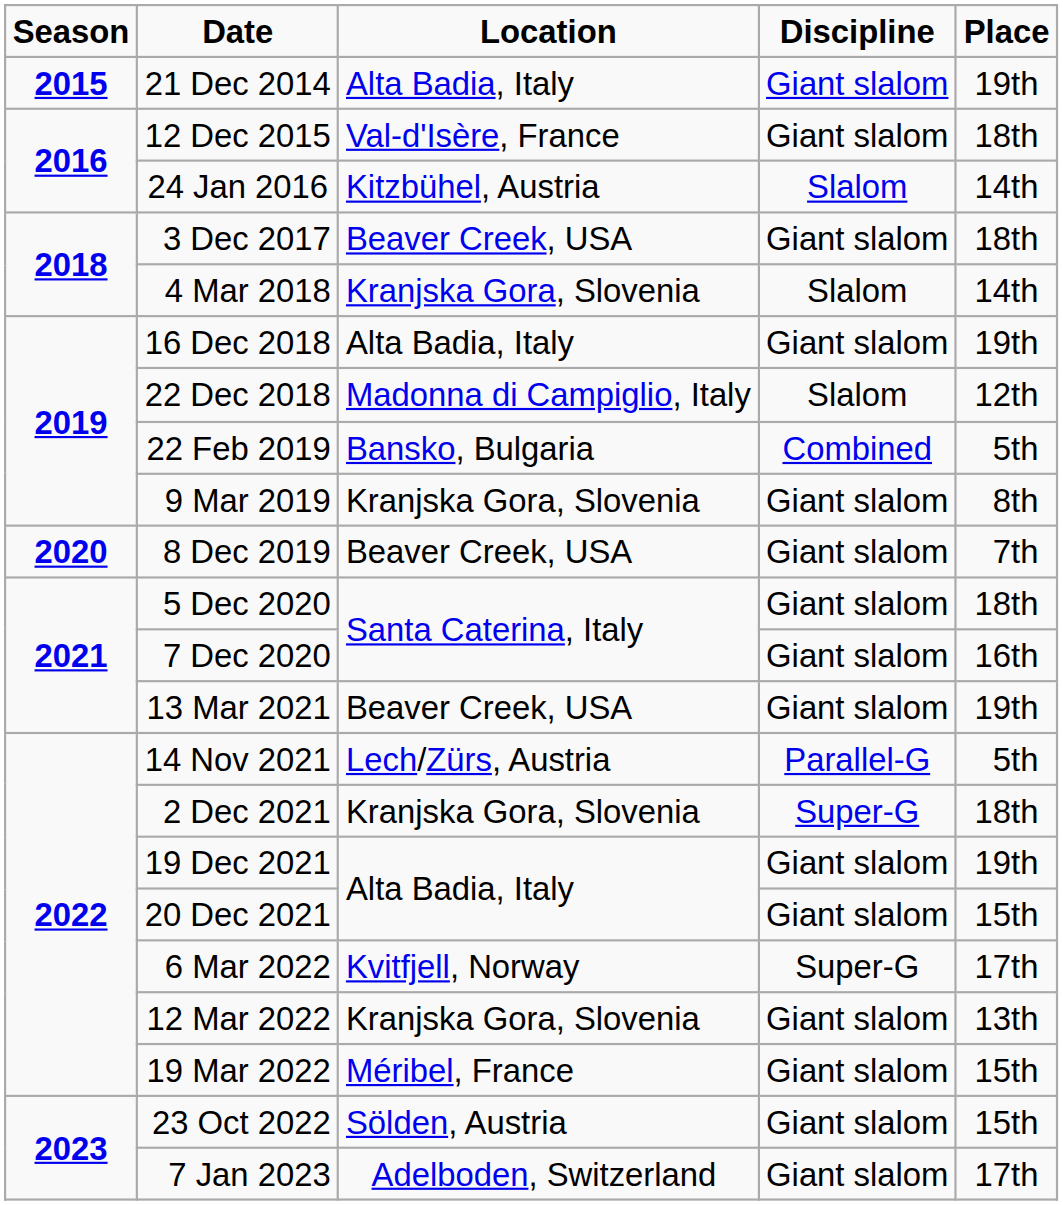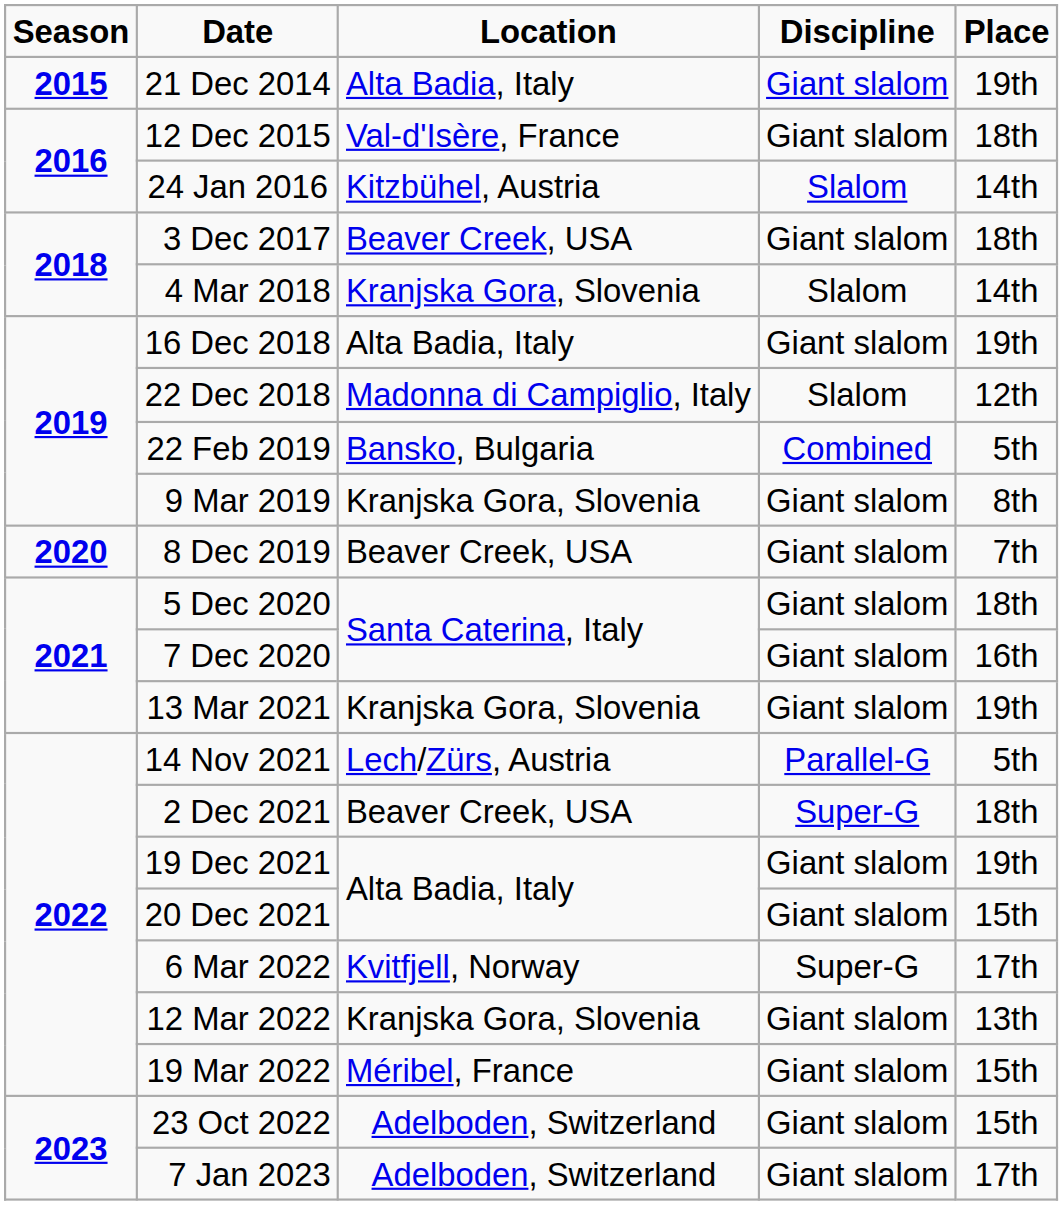13 Mar 2021 | Location: Beaver Creek, USA -> Kranjska Gora, Slovenia
2 Dec 2021 | Location: Kranjska Gora, Slovenia -> Beaver Creek, USA
23 Oct 2022 | Location: Sölden, Austria -> Adelboden, Switzerland
